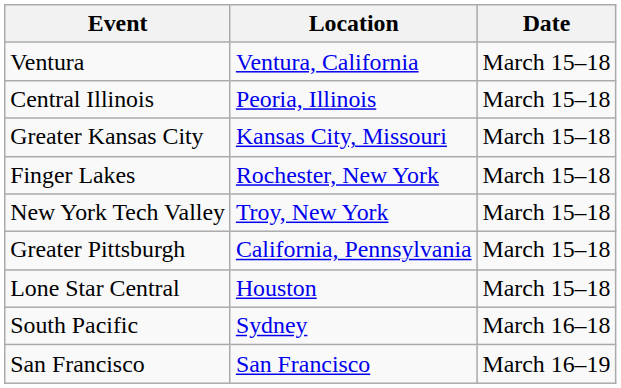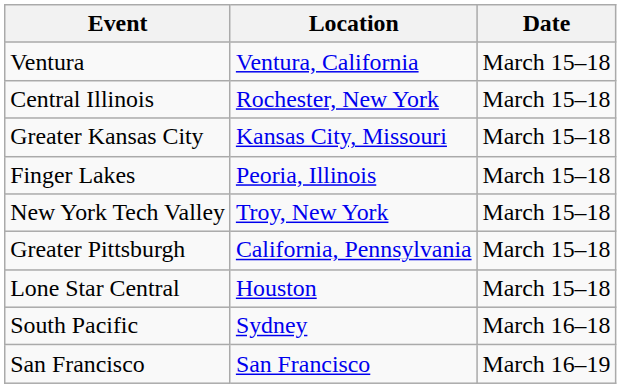Central Illinois | Location: Peoria, Illinois -> Rochester, New York
Finger Lakes | Location: Rochester, New York -> Peoria, Illinois
